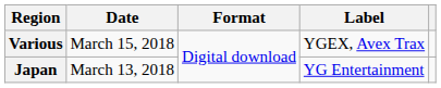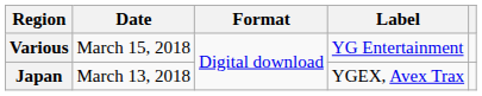Various | Label: YGEX, Avex Trax -> YG Entertainment
Japan | Label: YG Entertainment -> YGEX, Avex Trax
